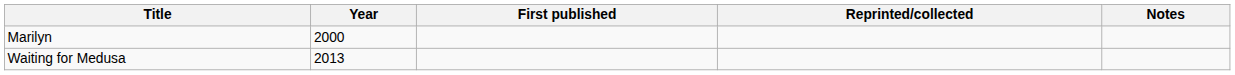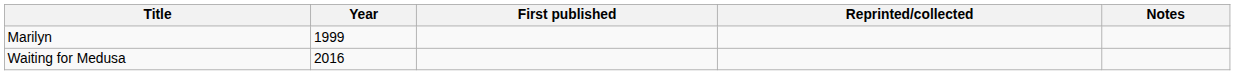Marilyn | Year: 2000 -> 1999
Waiting for Medusa | Year: 2013 -> 2016
